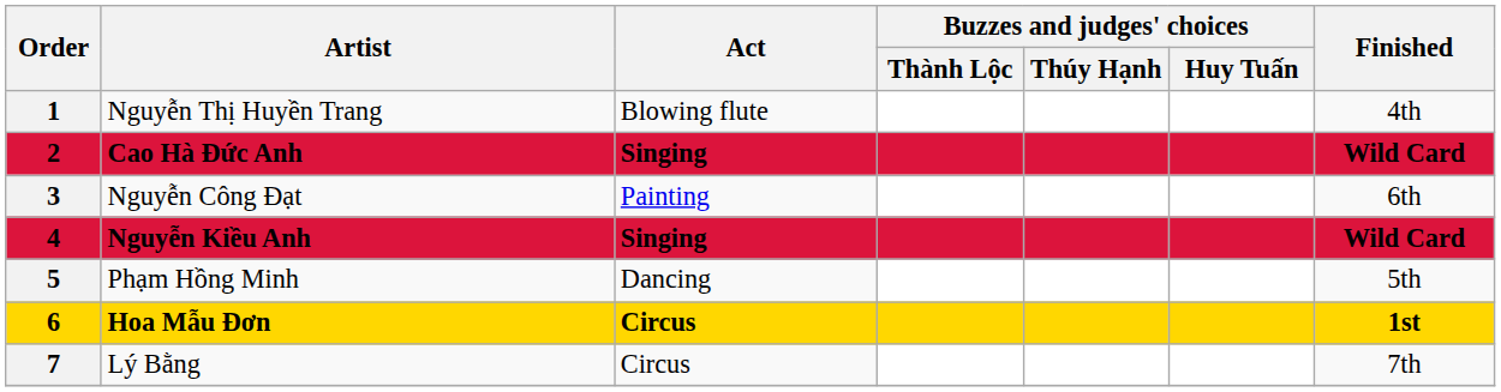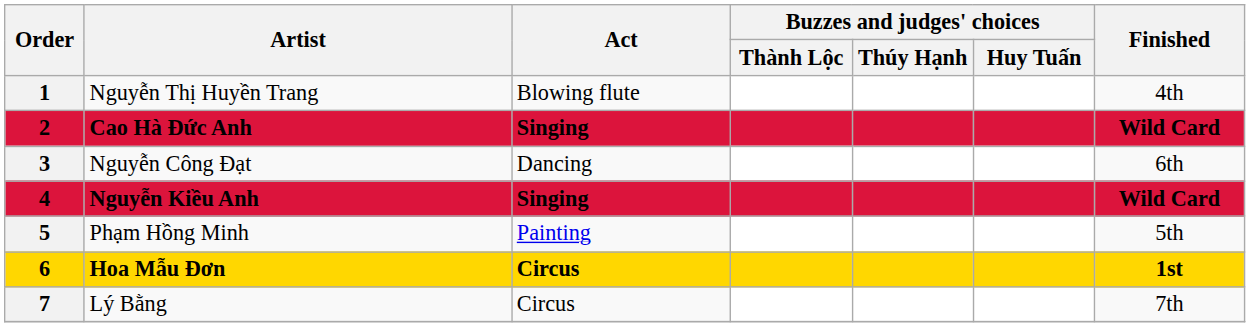Nguyễn Công Đạt | Act: Painting -> Dancing
Phạm Hồng Minh | Act: Dancing -> Painting
